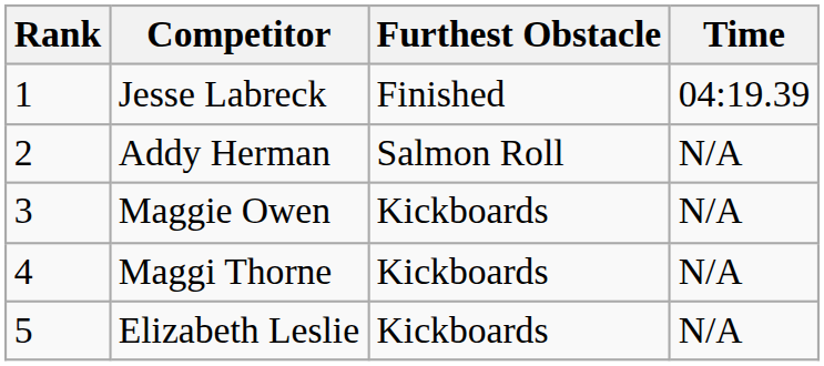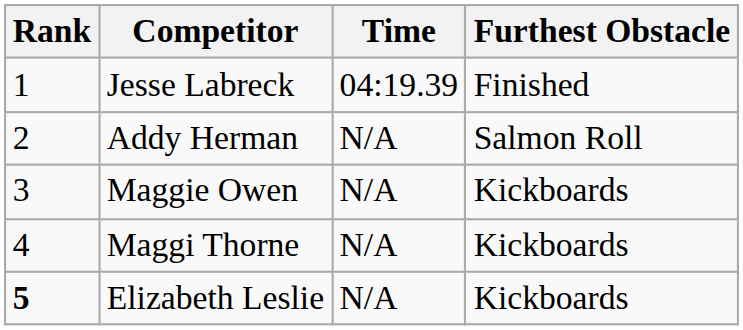columns swapped: Time <-> Furthest Obstacle
Elizabeth Leslie | Rank: normal -> bold
